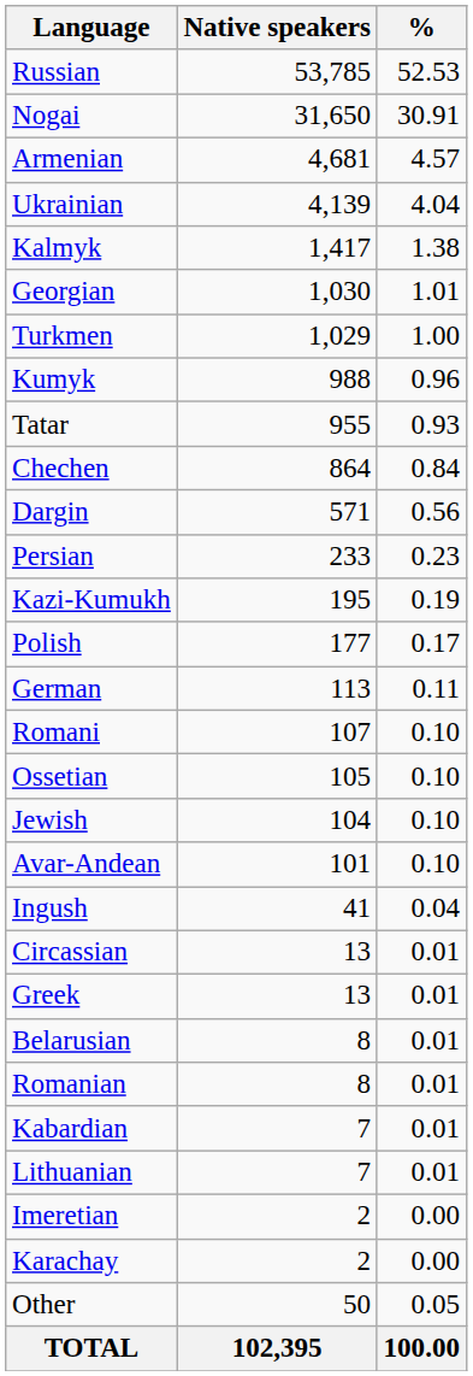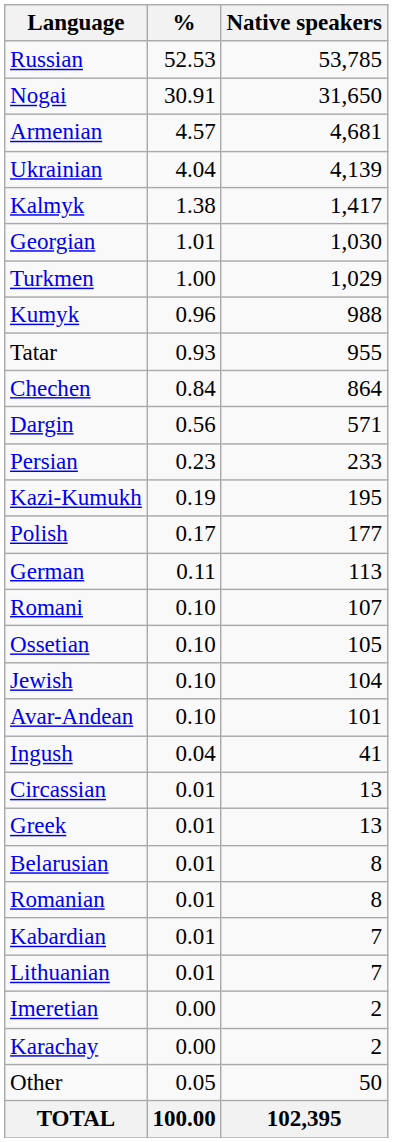columns swapped: Native speakers <-> %
